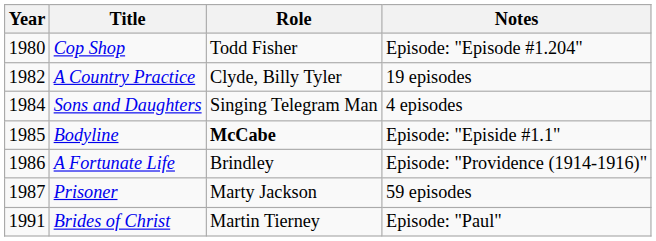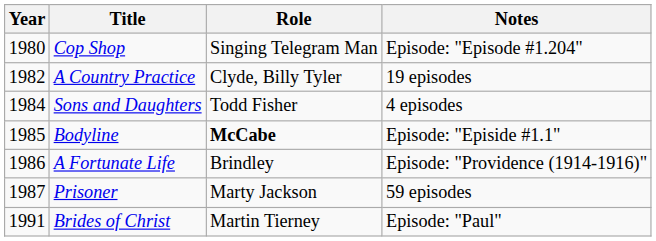Cop Shop | Role: Todd Fisher -> Singing Telegram Man
Sons and Daughters | Role: Singing Telegram Man -> Todd Fisher
